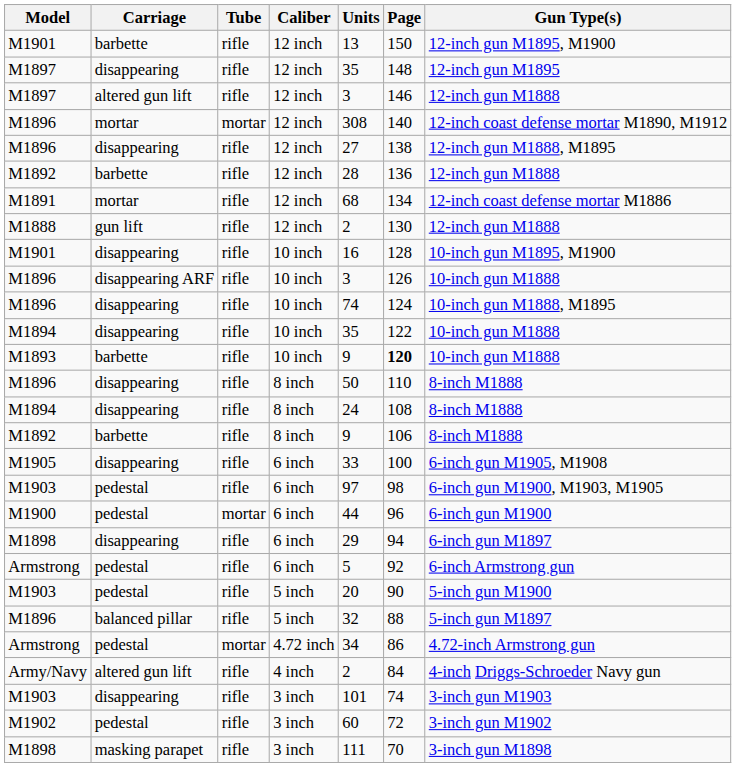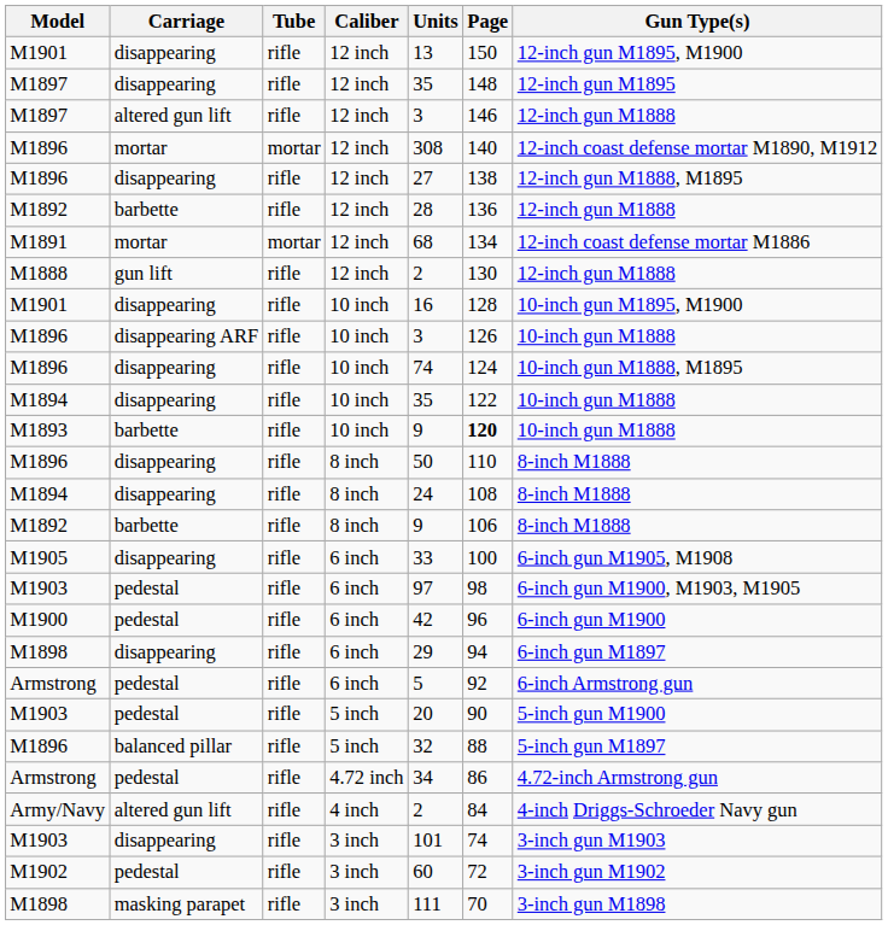M1901 / 12 inch | Carriage: barbette -> disappearing
M1891 | Tube: rifle -> mortar
M1900 | Tube: mortar -> rifle
M1900 | Units: 44 -> 42
Armstrong / 4.72 inch | Tube: mortar -> rifle
